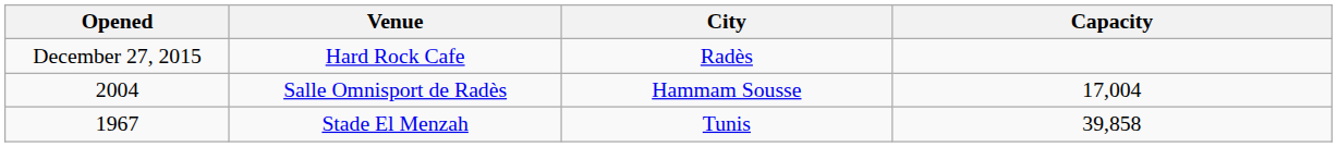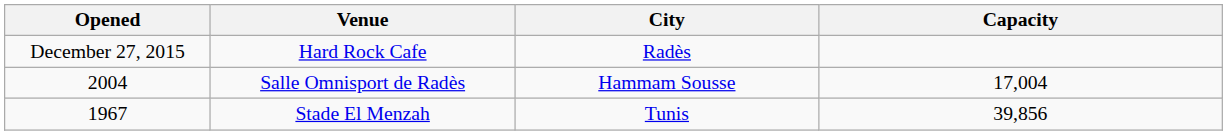Stade El Menzah | Capacity: 39,858 -> 39,856
